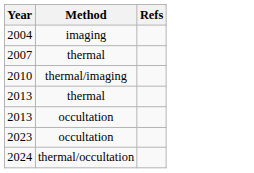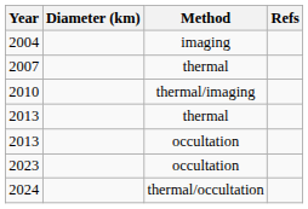+ column: Diameter (km)
